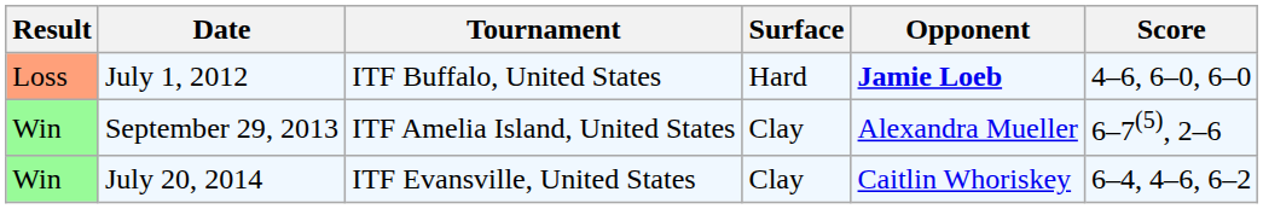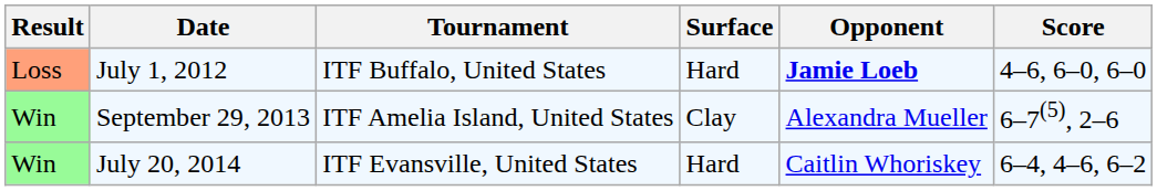July 20, 2014 | Surface: Clay -> Hard
